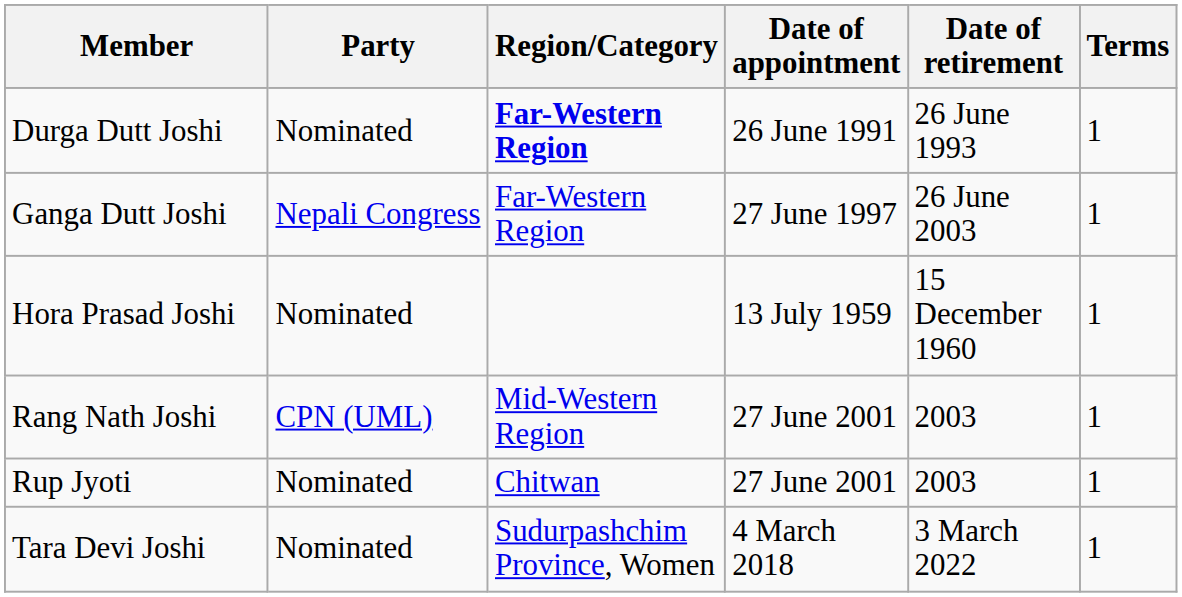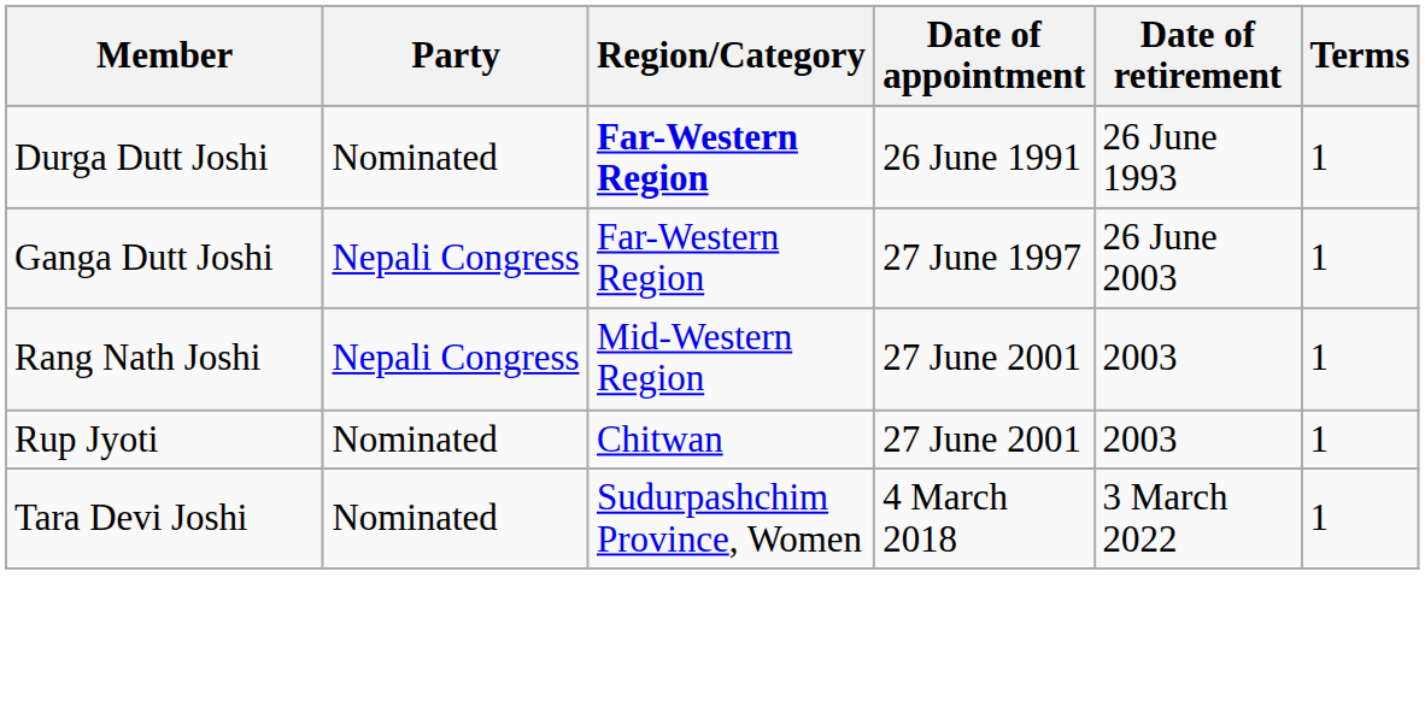- row: Hora Prasad Joshi | Nominated | 13 July 1959 | 15 December 1960 | 1
Rang Nath Joshi | Party: CPN (UML) -> Nepali Congress
